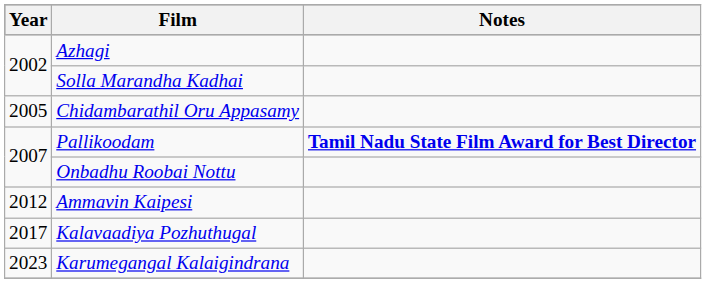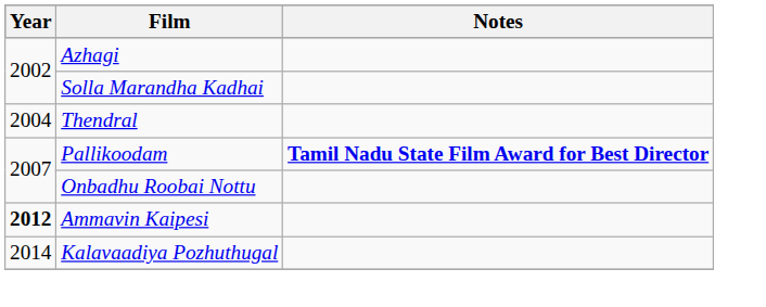+ row: 2004 | Thendral
- row: 2005 | Chidambarathil Oru Appasamy
Ammavin Kaipesi | Year: normal -> bold
Kalavaadiya Pozhuthugal | Year: 2017 -> 2014
- row: 2023 | Karumegangal Kalaigindrana
